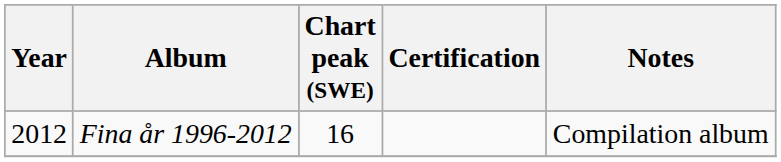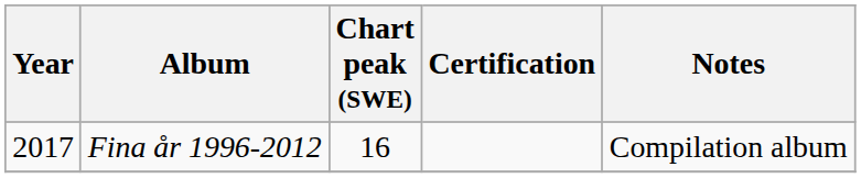Fina år 1996-2012 | Year: 2012 -> 2017
